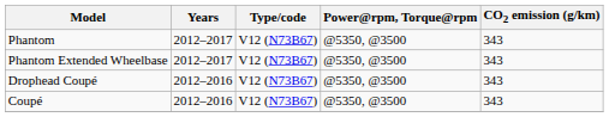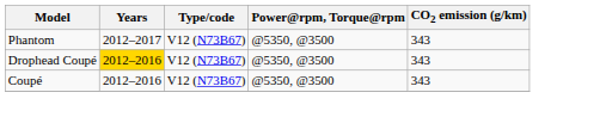- row: Phantom Extended Wheelbase | 2012–2017 | V12 (N73B67) | @5350, @3500 | 343
Drophead Coupé | Years: no background -> gold background
